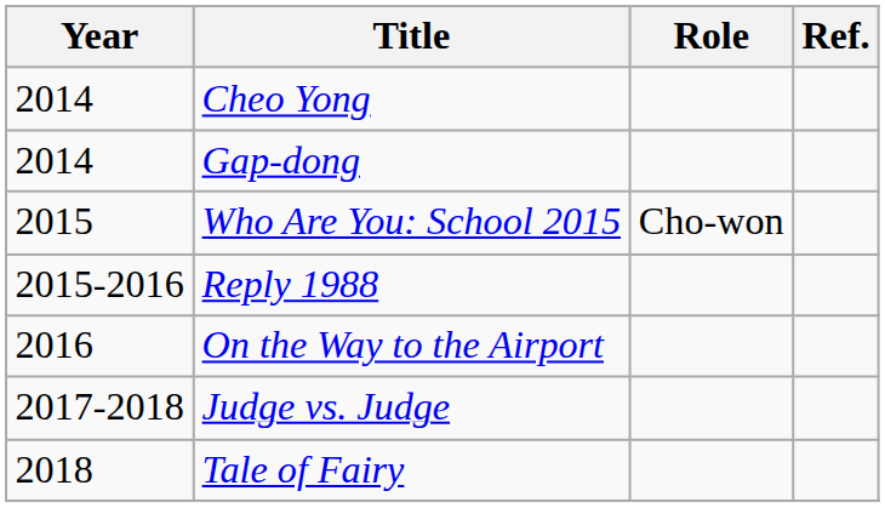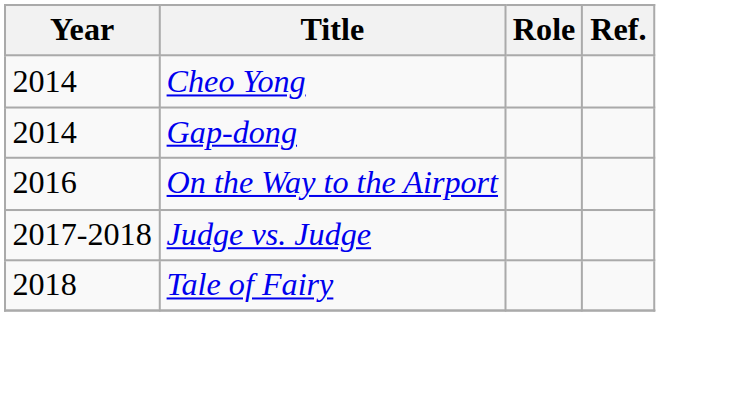- row: 2015 | Who Are You: School 2015 | Cho-won
- row: 2015-2016 | Reply 1988
